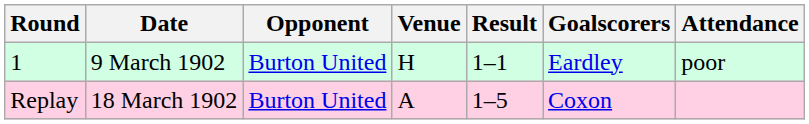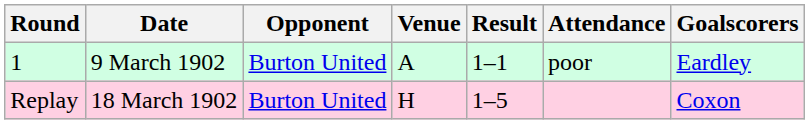columns swapped: Attendance <-> Goalscorers
1 | Venue: H -> A
Replay | Venue: A -> H
